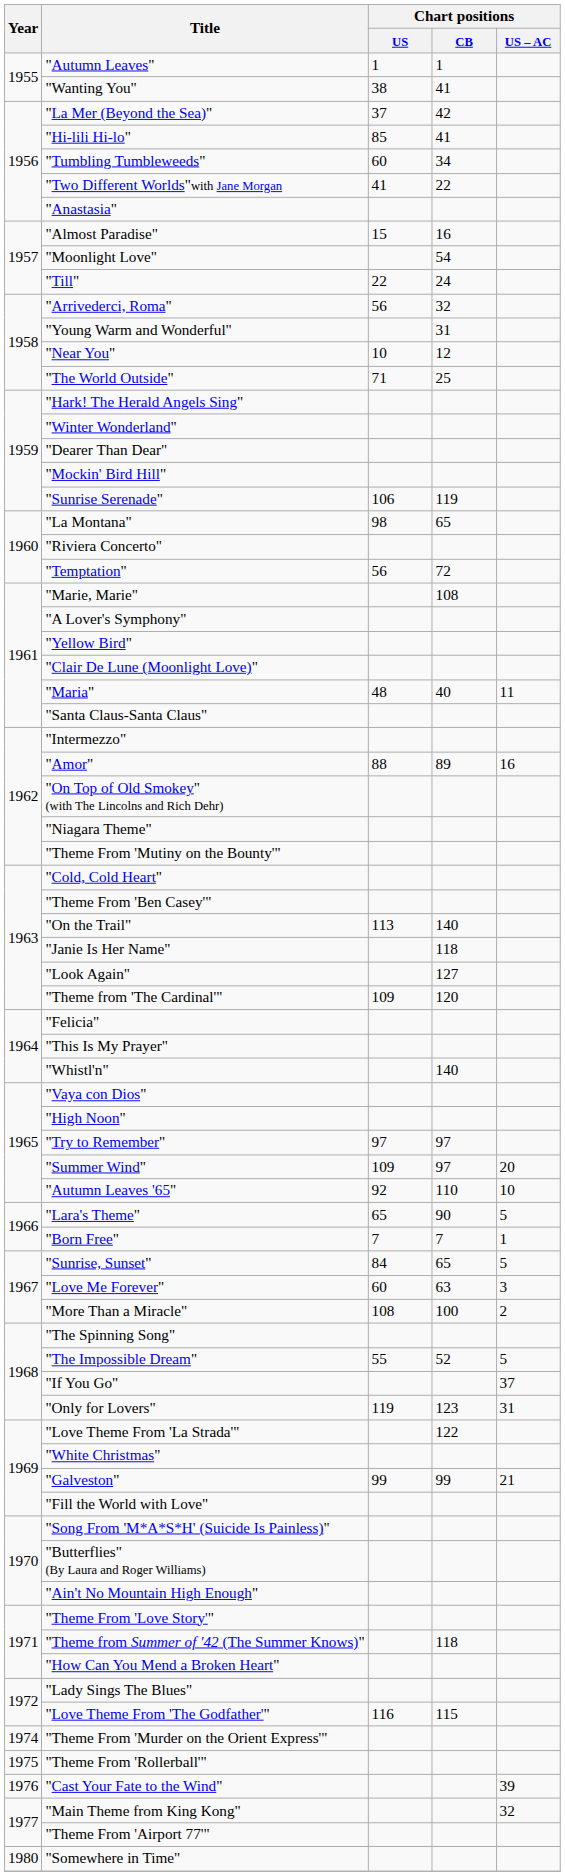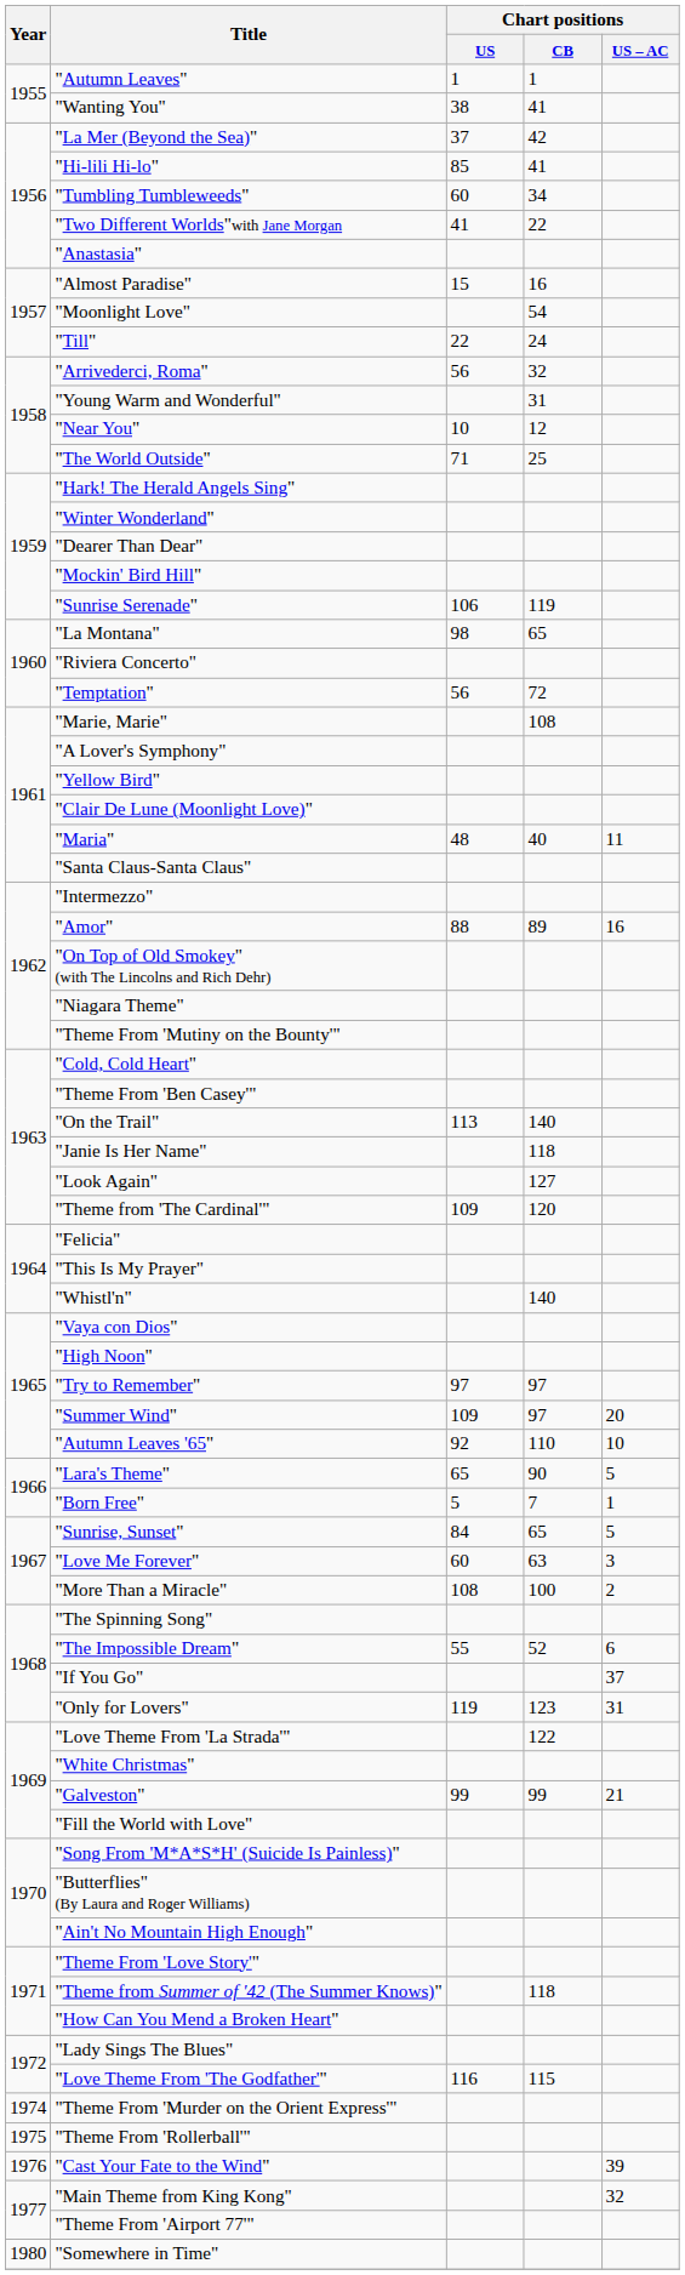"Born Free" | Chart positions / US: 7 -> 5
"The Impossible Dream" | Chart positions / US – AC: 5 -> 6
